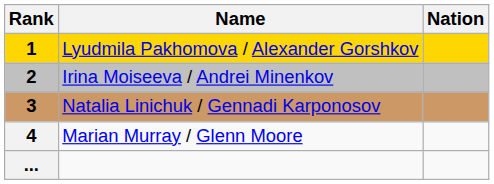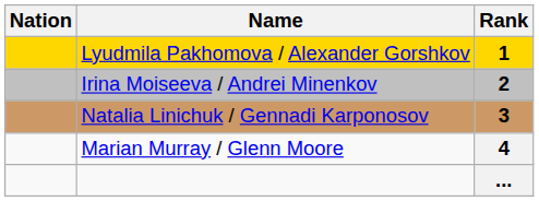columns swapped: Rank <-> Nation
